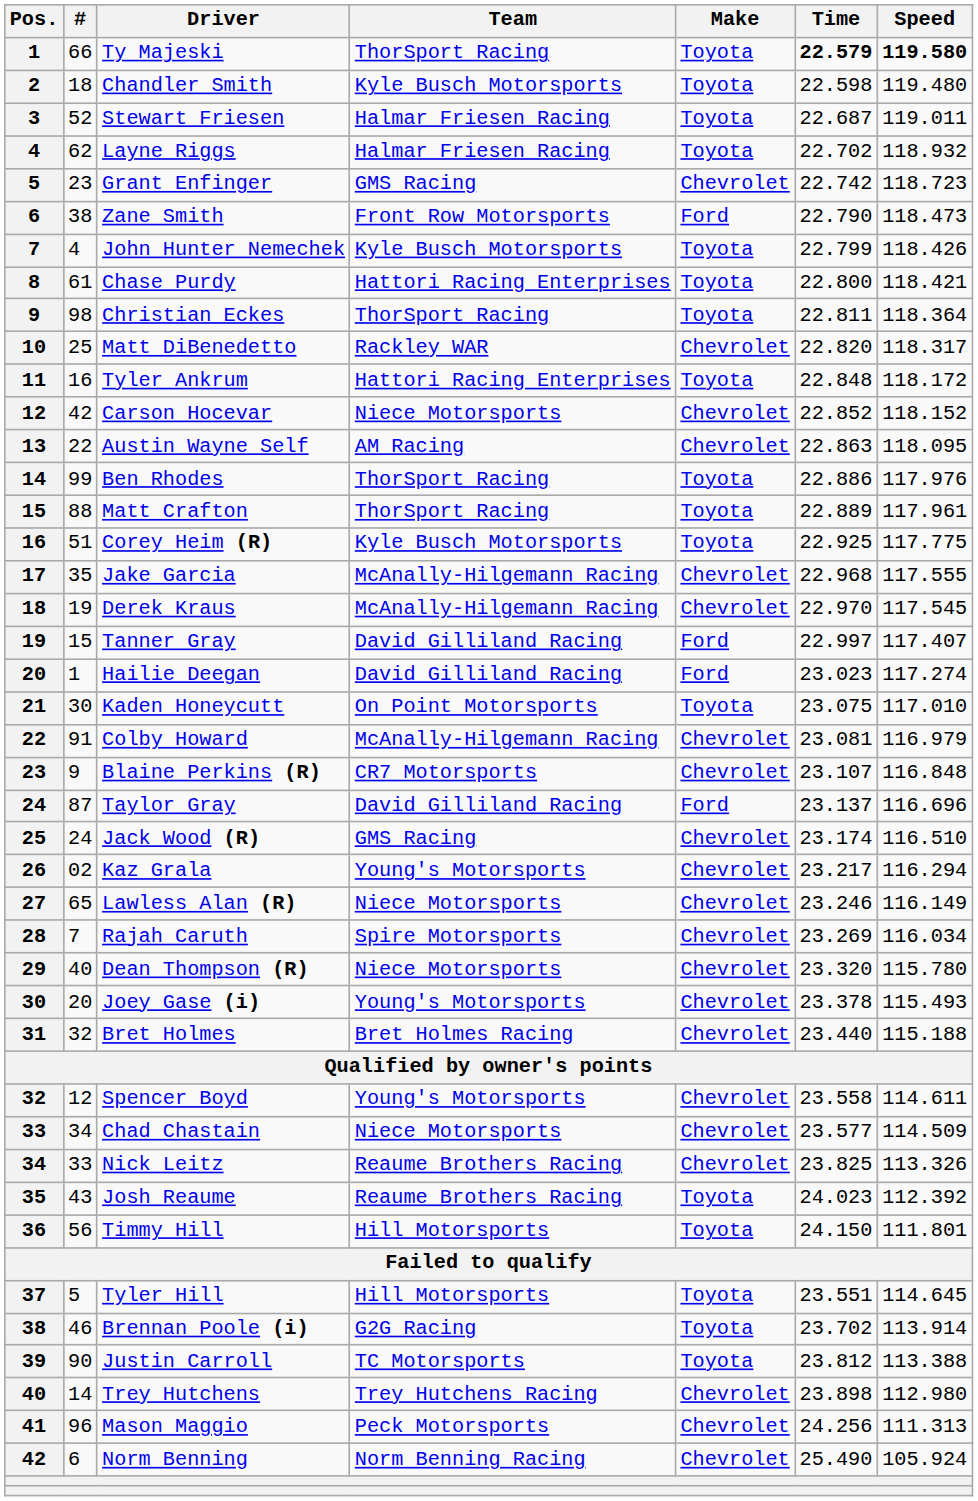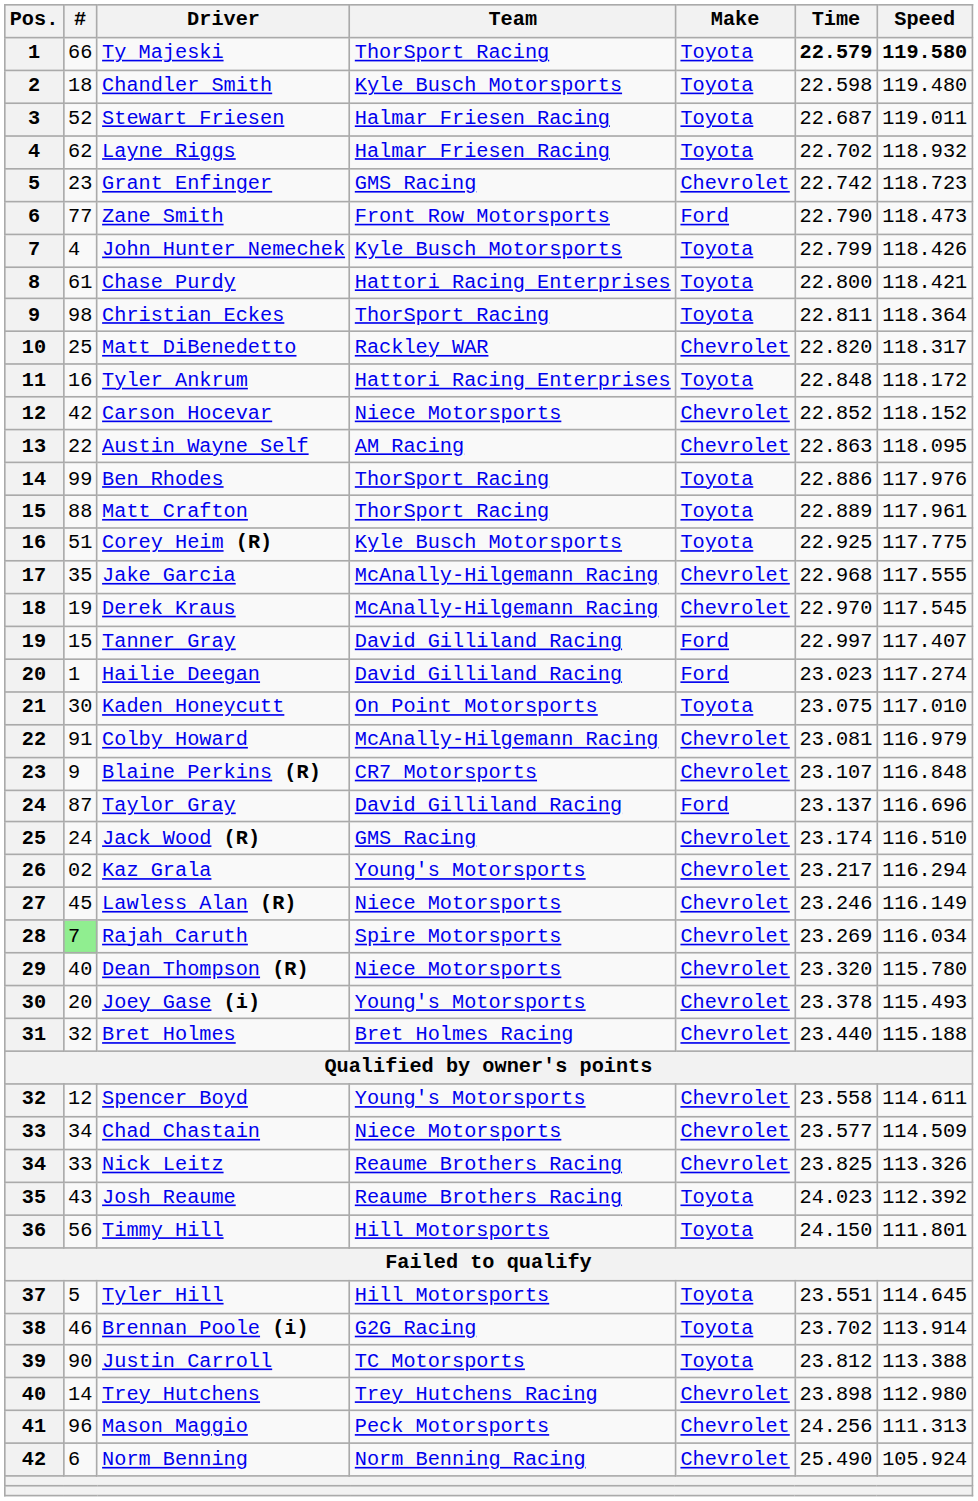Zane Smith | #: 38 -> 77
Lawless Alan (R) | #: 65 -> 45
Rajah Caruth | #: no background -> lightgreen background
